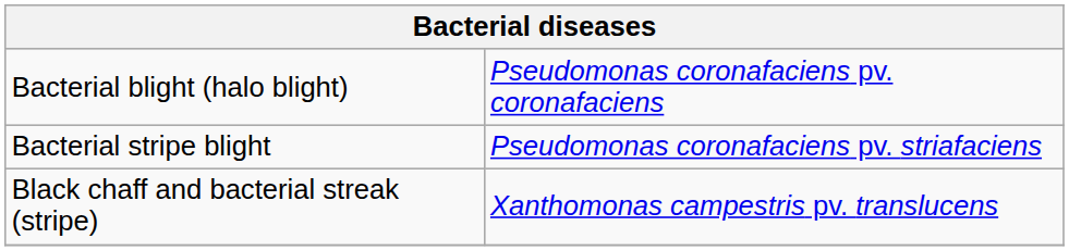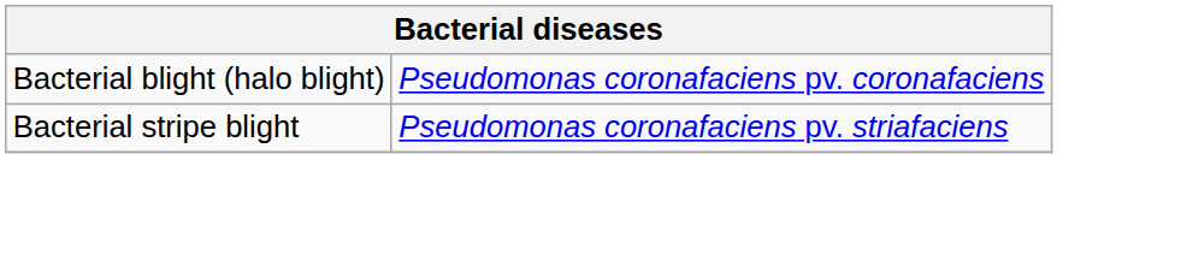- row: Black chaff and bacterial streak (stripe) | Xanthomonas campestris pv. translucens
